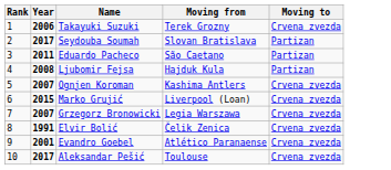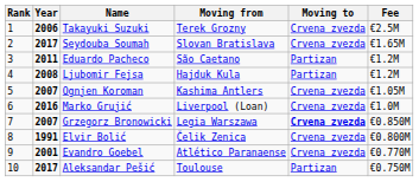+ column: Fee | €2.5M | €1.65M | €1.2M | €1.2M | €1.05M | €1.0M | €0.850M | €0.800M | €0.770M | €0.750M
Seydouba Soumah | Moving to: Partizan -> Crvena zvezda
Marko Grujić | Year: 2015 -> 2016
Grzegorz Bronowicki | Moving to: normal -> bold
Aleksandar Pešić | Moving to: Crvena zvezda -> Partizan
